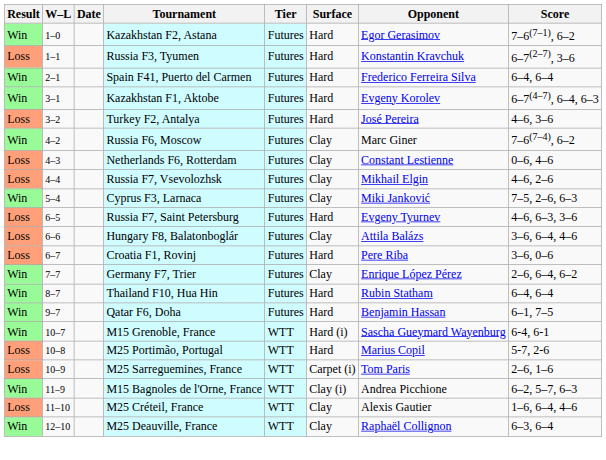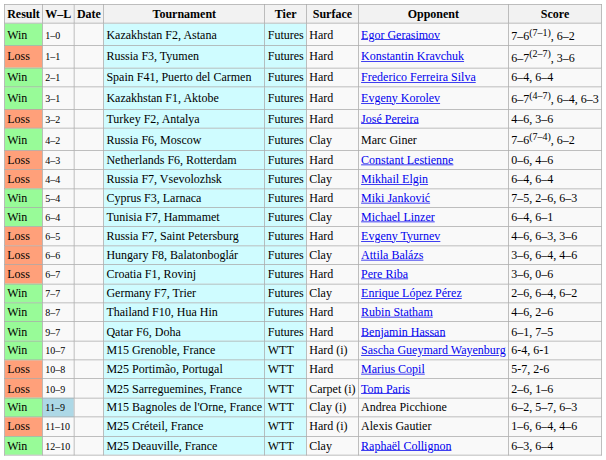Netherlands F6, Rotterdam | Surface: Clay -> Hard
Russia F7, Vsevolozhsk | Score: 4–6, 2–6 -> 6–4, 6–4
Cyprus F3, Larnaca | Surface: Clay -> Hard
+ row: Win | 6–4 | Tunisia F7, Hammamet | Futures | Clay | Michael Linzer | 6–4, 6–1
Thailand F10, Hua Hin | Score: 6–4, 6–4 -> 4–6, 2–6
M15 Bagnoles de l'Orne, France | W–L: no background -> lightblue background
M25 Créteil, France | Surface: Clay -> Hard (i)
